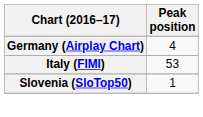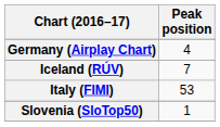+ row: Iceland (RÚV) | 7
